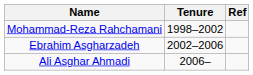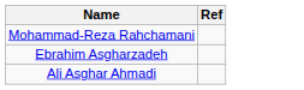- column: Tenure | 1998–2002 | 2002–2006 | 2006–
